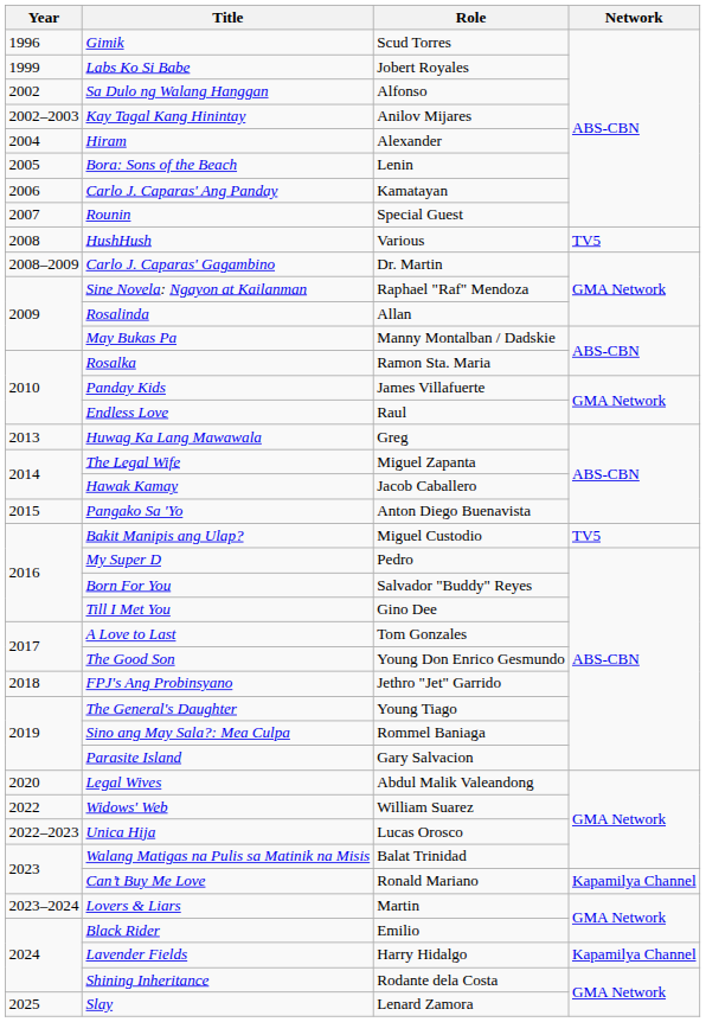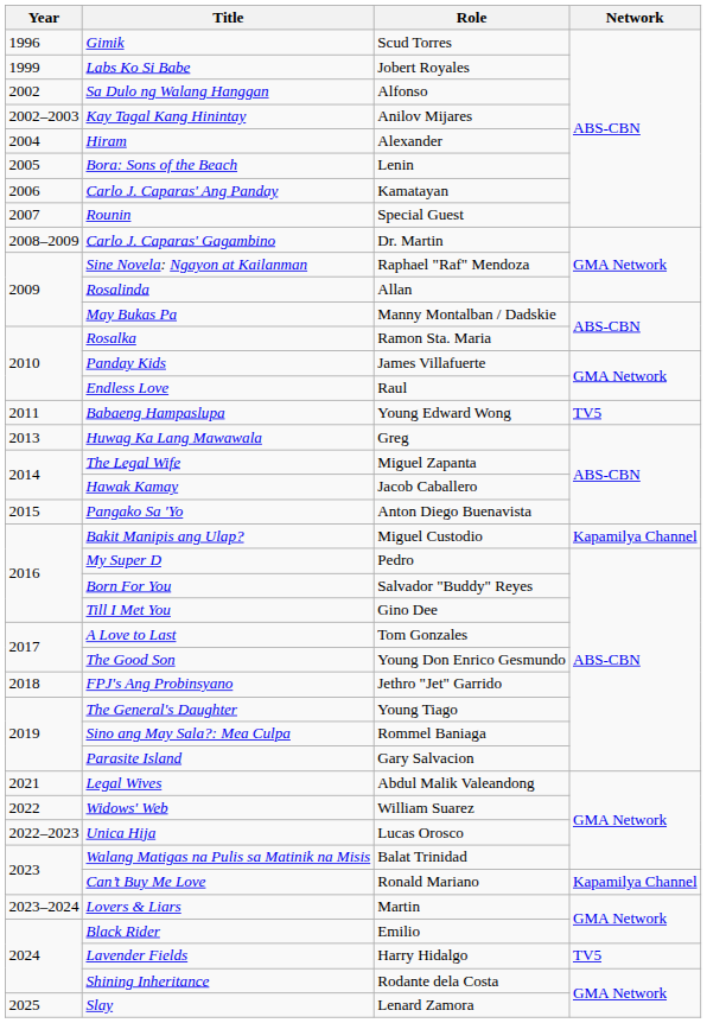- row: 2008 | HushHush | Various | TV5
+ row: 2011 | Babaeng Hampaslupa | Young Edward Wong | TV5
Bakit Manipis ang Ulap? | Network: TV5 -> Kapamilya Channel
Legal Wives | Year: 2020 -> 2021
Lavender Fields | Network: Kapamilya Channel -> TV5
